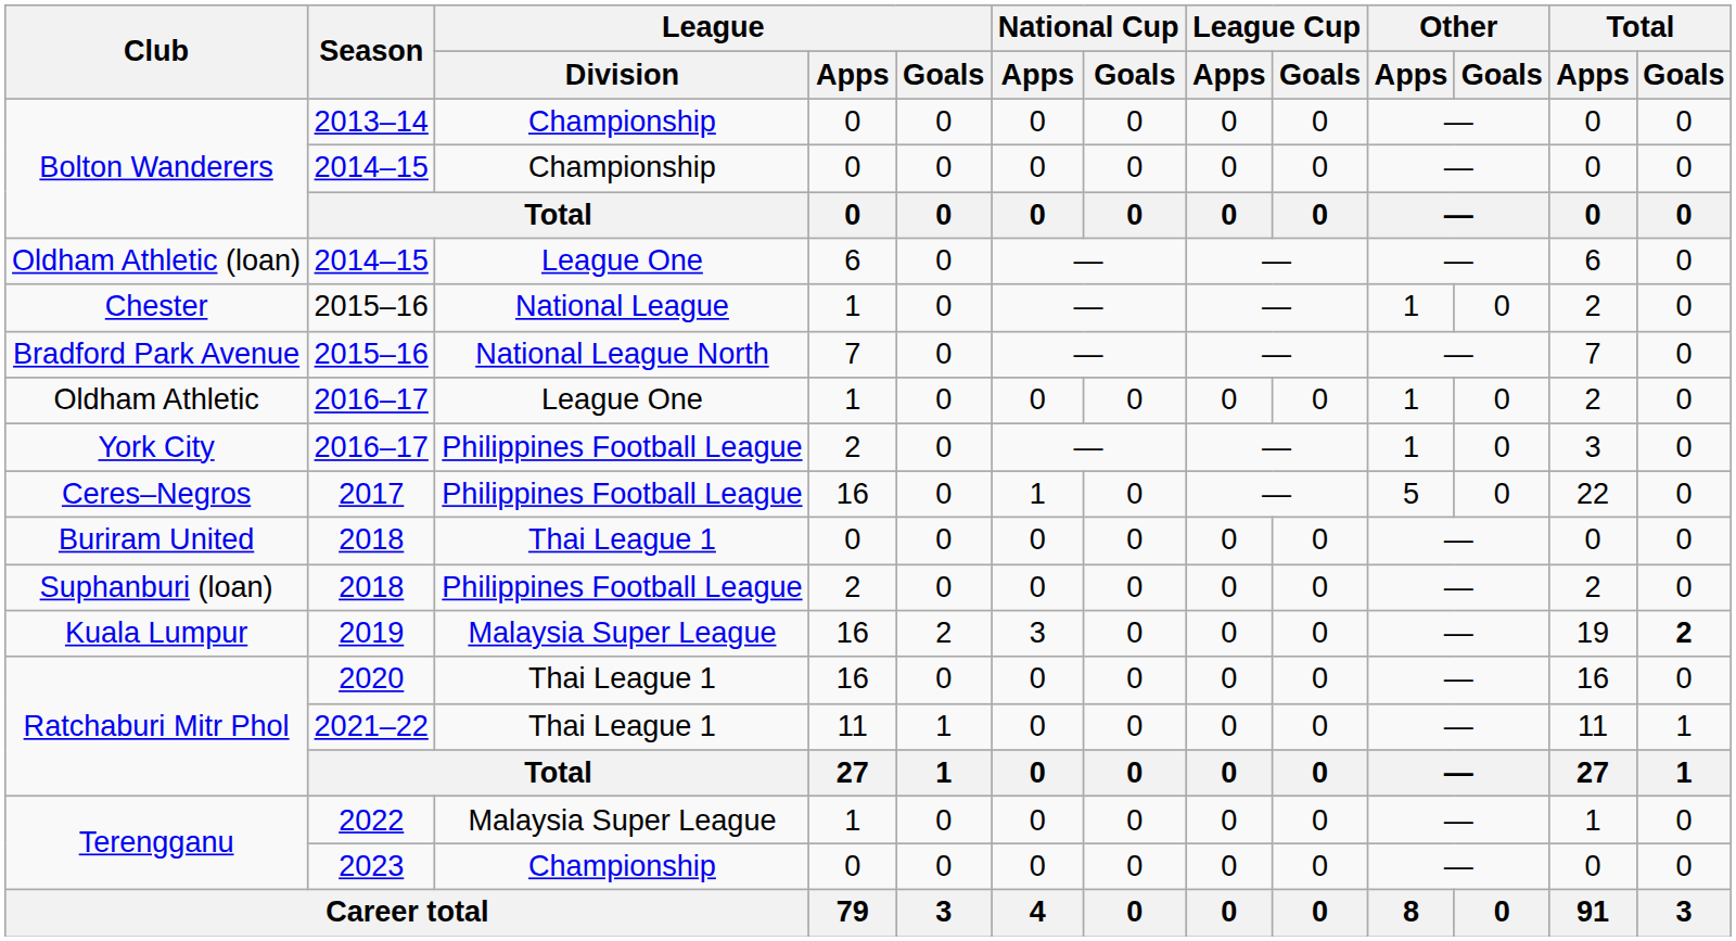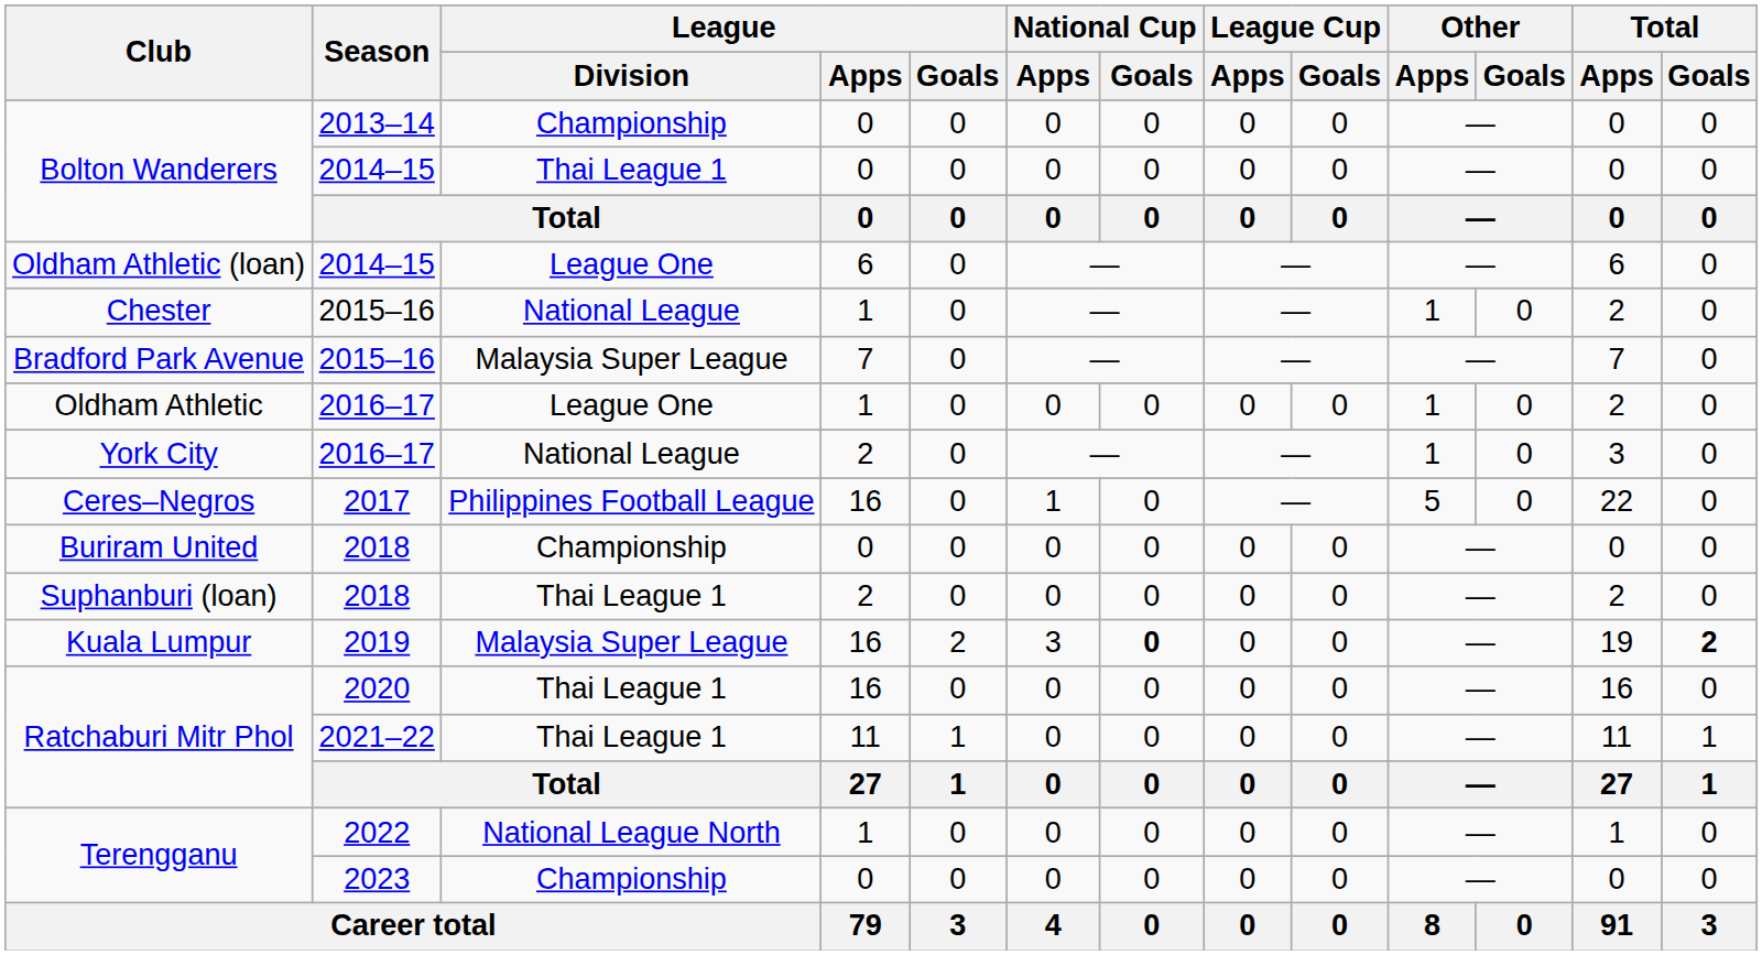Bolton Wanderers / 2014–15 | League / Division: Championship -> Thai League 1
Bradford Park Avenue | League / Division: National League North -> Malaysia Super League
York City | League / Division: Philippines Football League -> National League
Buriram United | League / Division: Thai League 1 -> Championship
Suphanburi (loan) | League / Division: Philippines Football League -> Thai League 1
Kuala Lumpur | National Cup / Goals: normal -> bold
Terengganu / 2022 | League / Division: Malaysia Super League -> National League North
